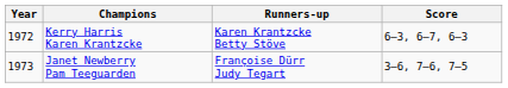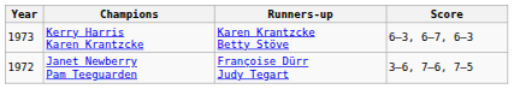Kerry Harris Karen Krantzcke | Year: 1972 -> 1973
Janet Newberry Pam Teeguarden | Year: 1973 -> 1972
